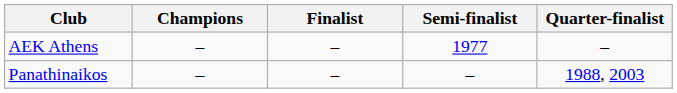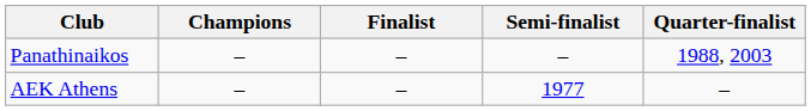rows swapped: AEK Athens <-> Panathinaikos
